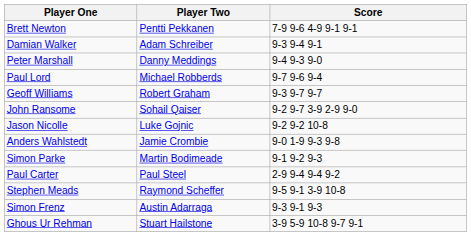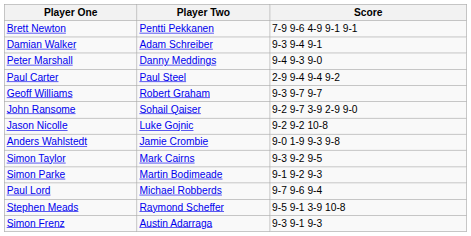rows swapped: Paul Carter <-> Paul Lord
+ row: Simon Taylor | Mark Cairns | 9-3 9-2 9-5
- row: Ghous Ur Rehman | Stuart Hailstone | 3-9 5-9 10-8 9-7 9-1
